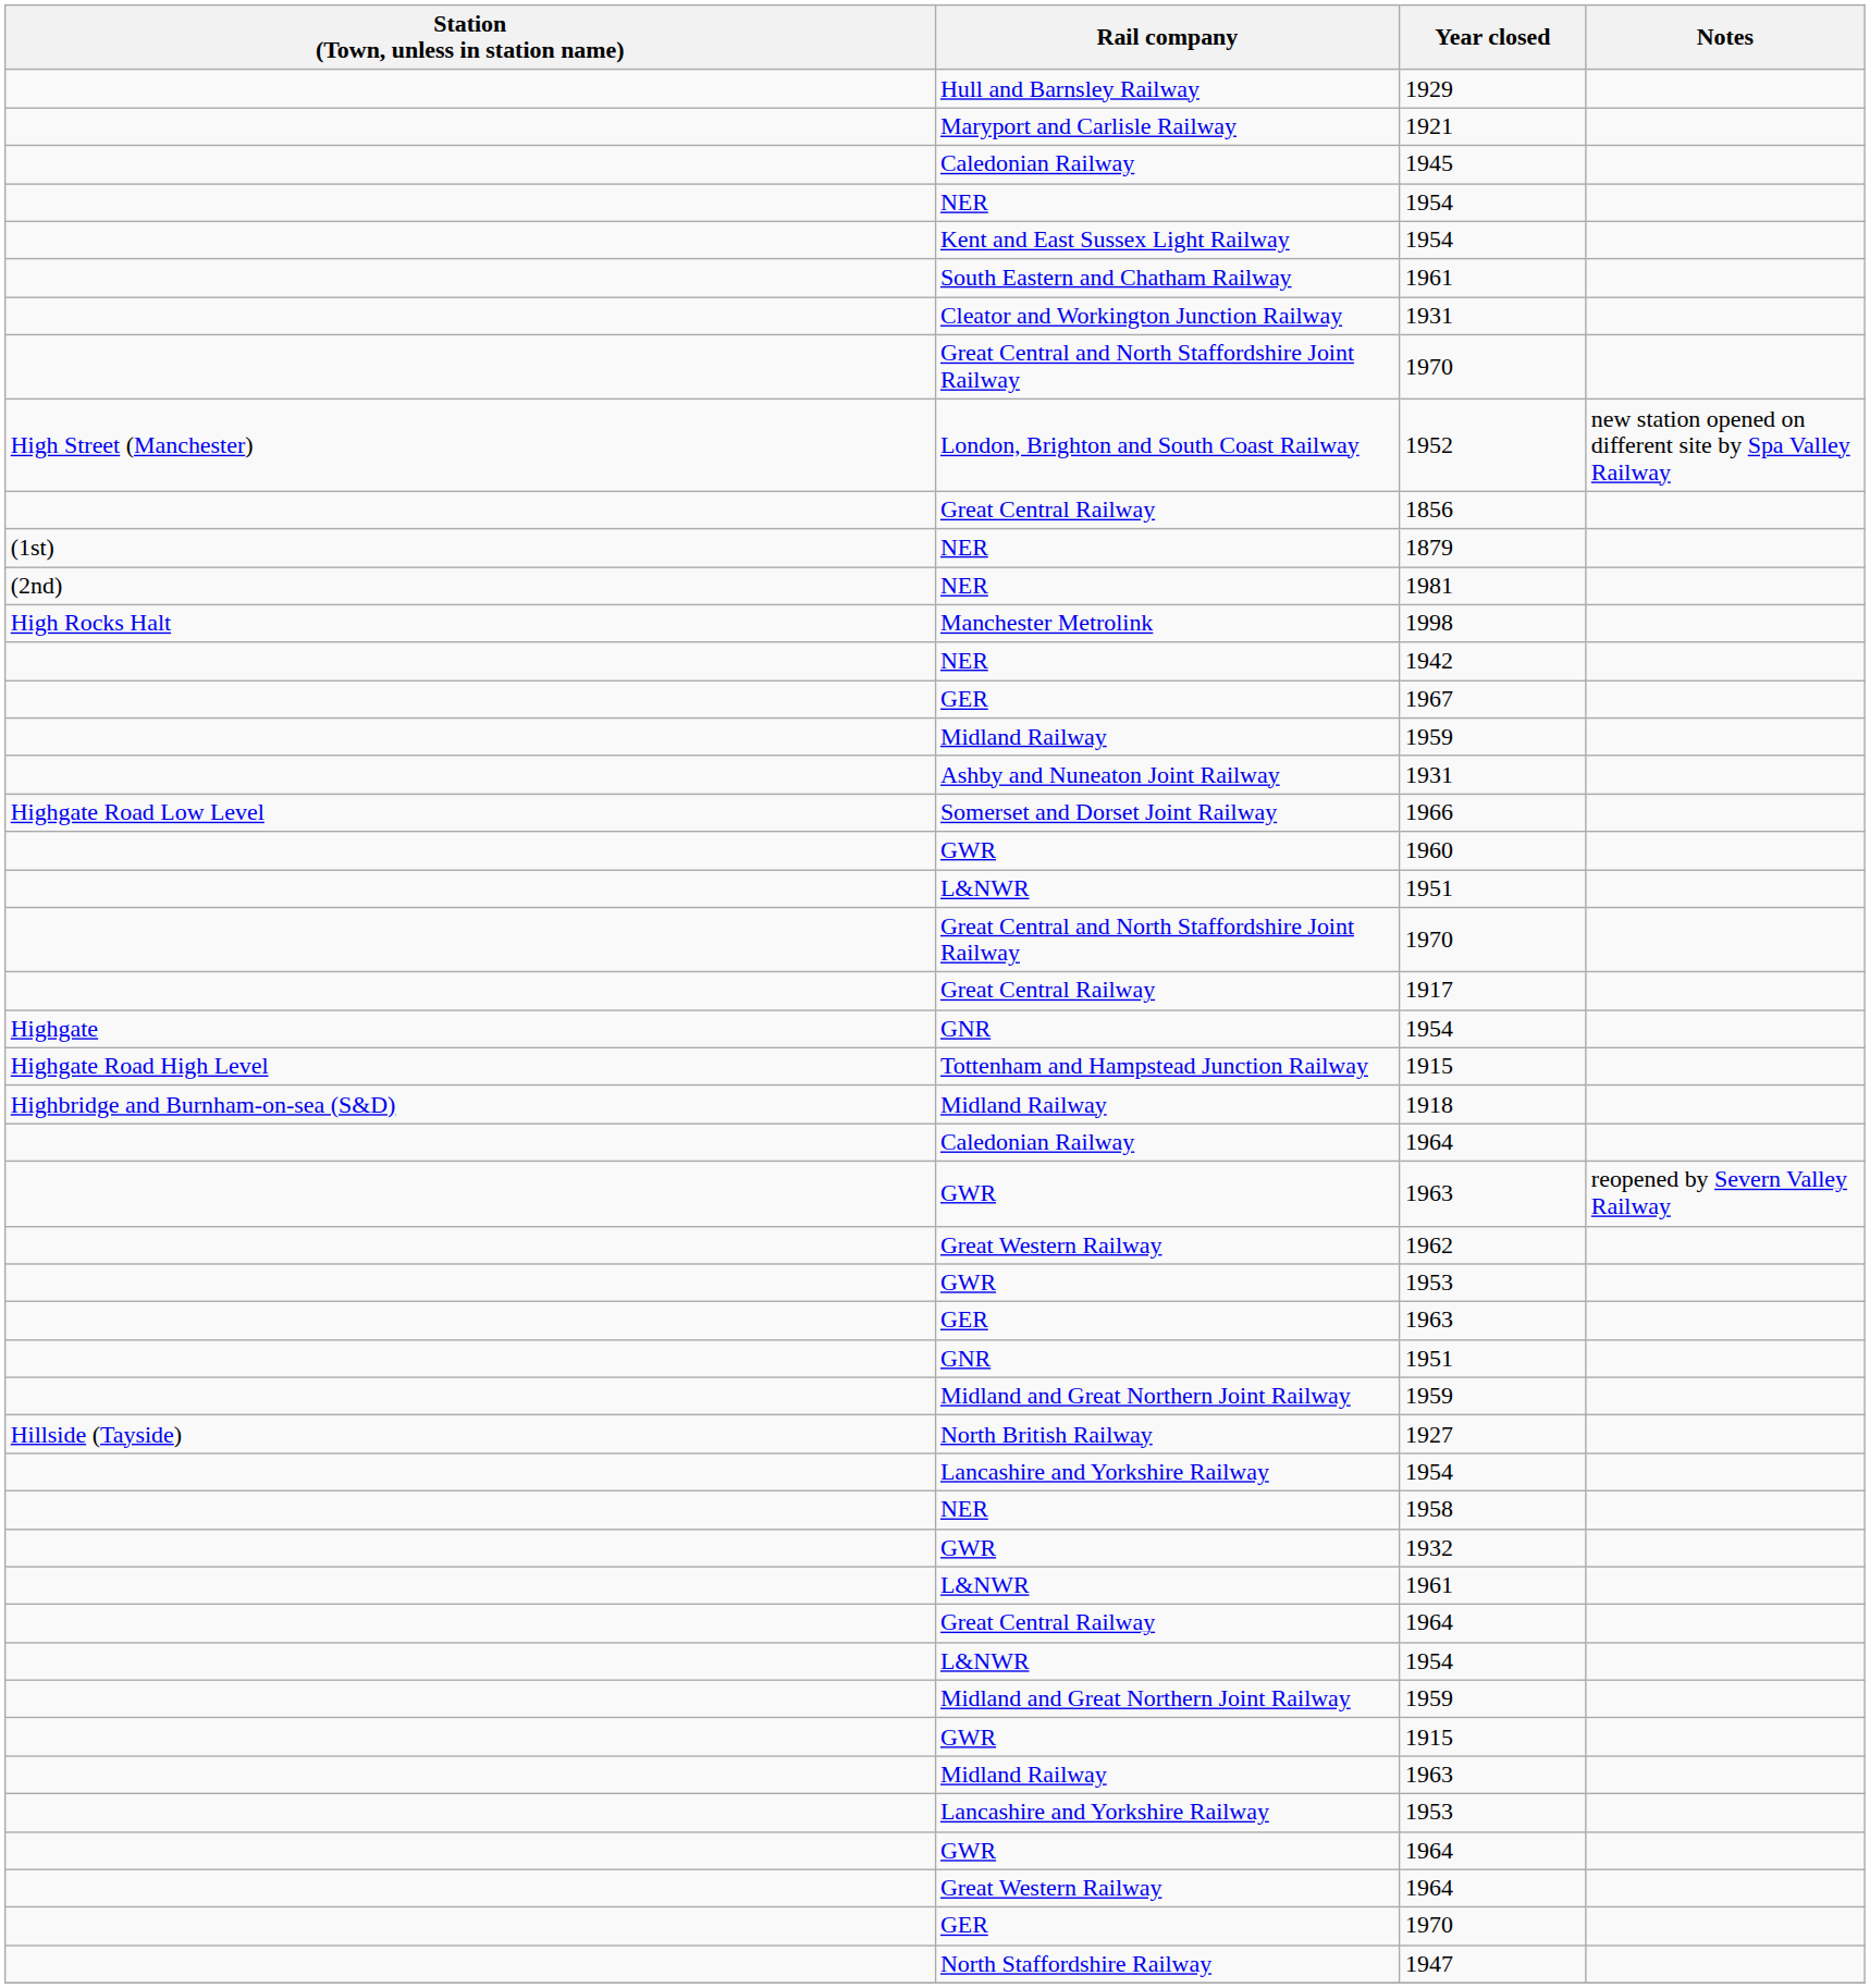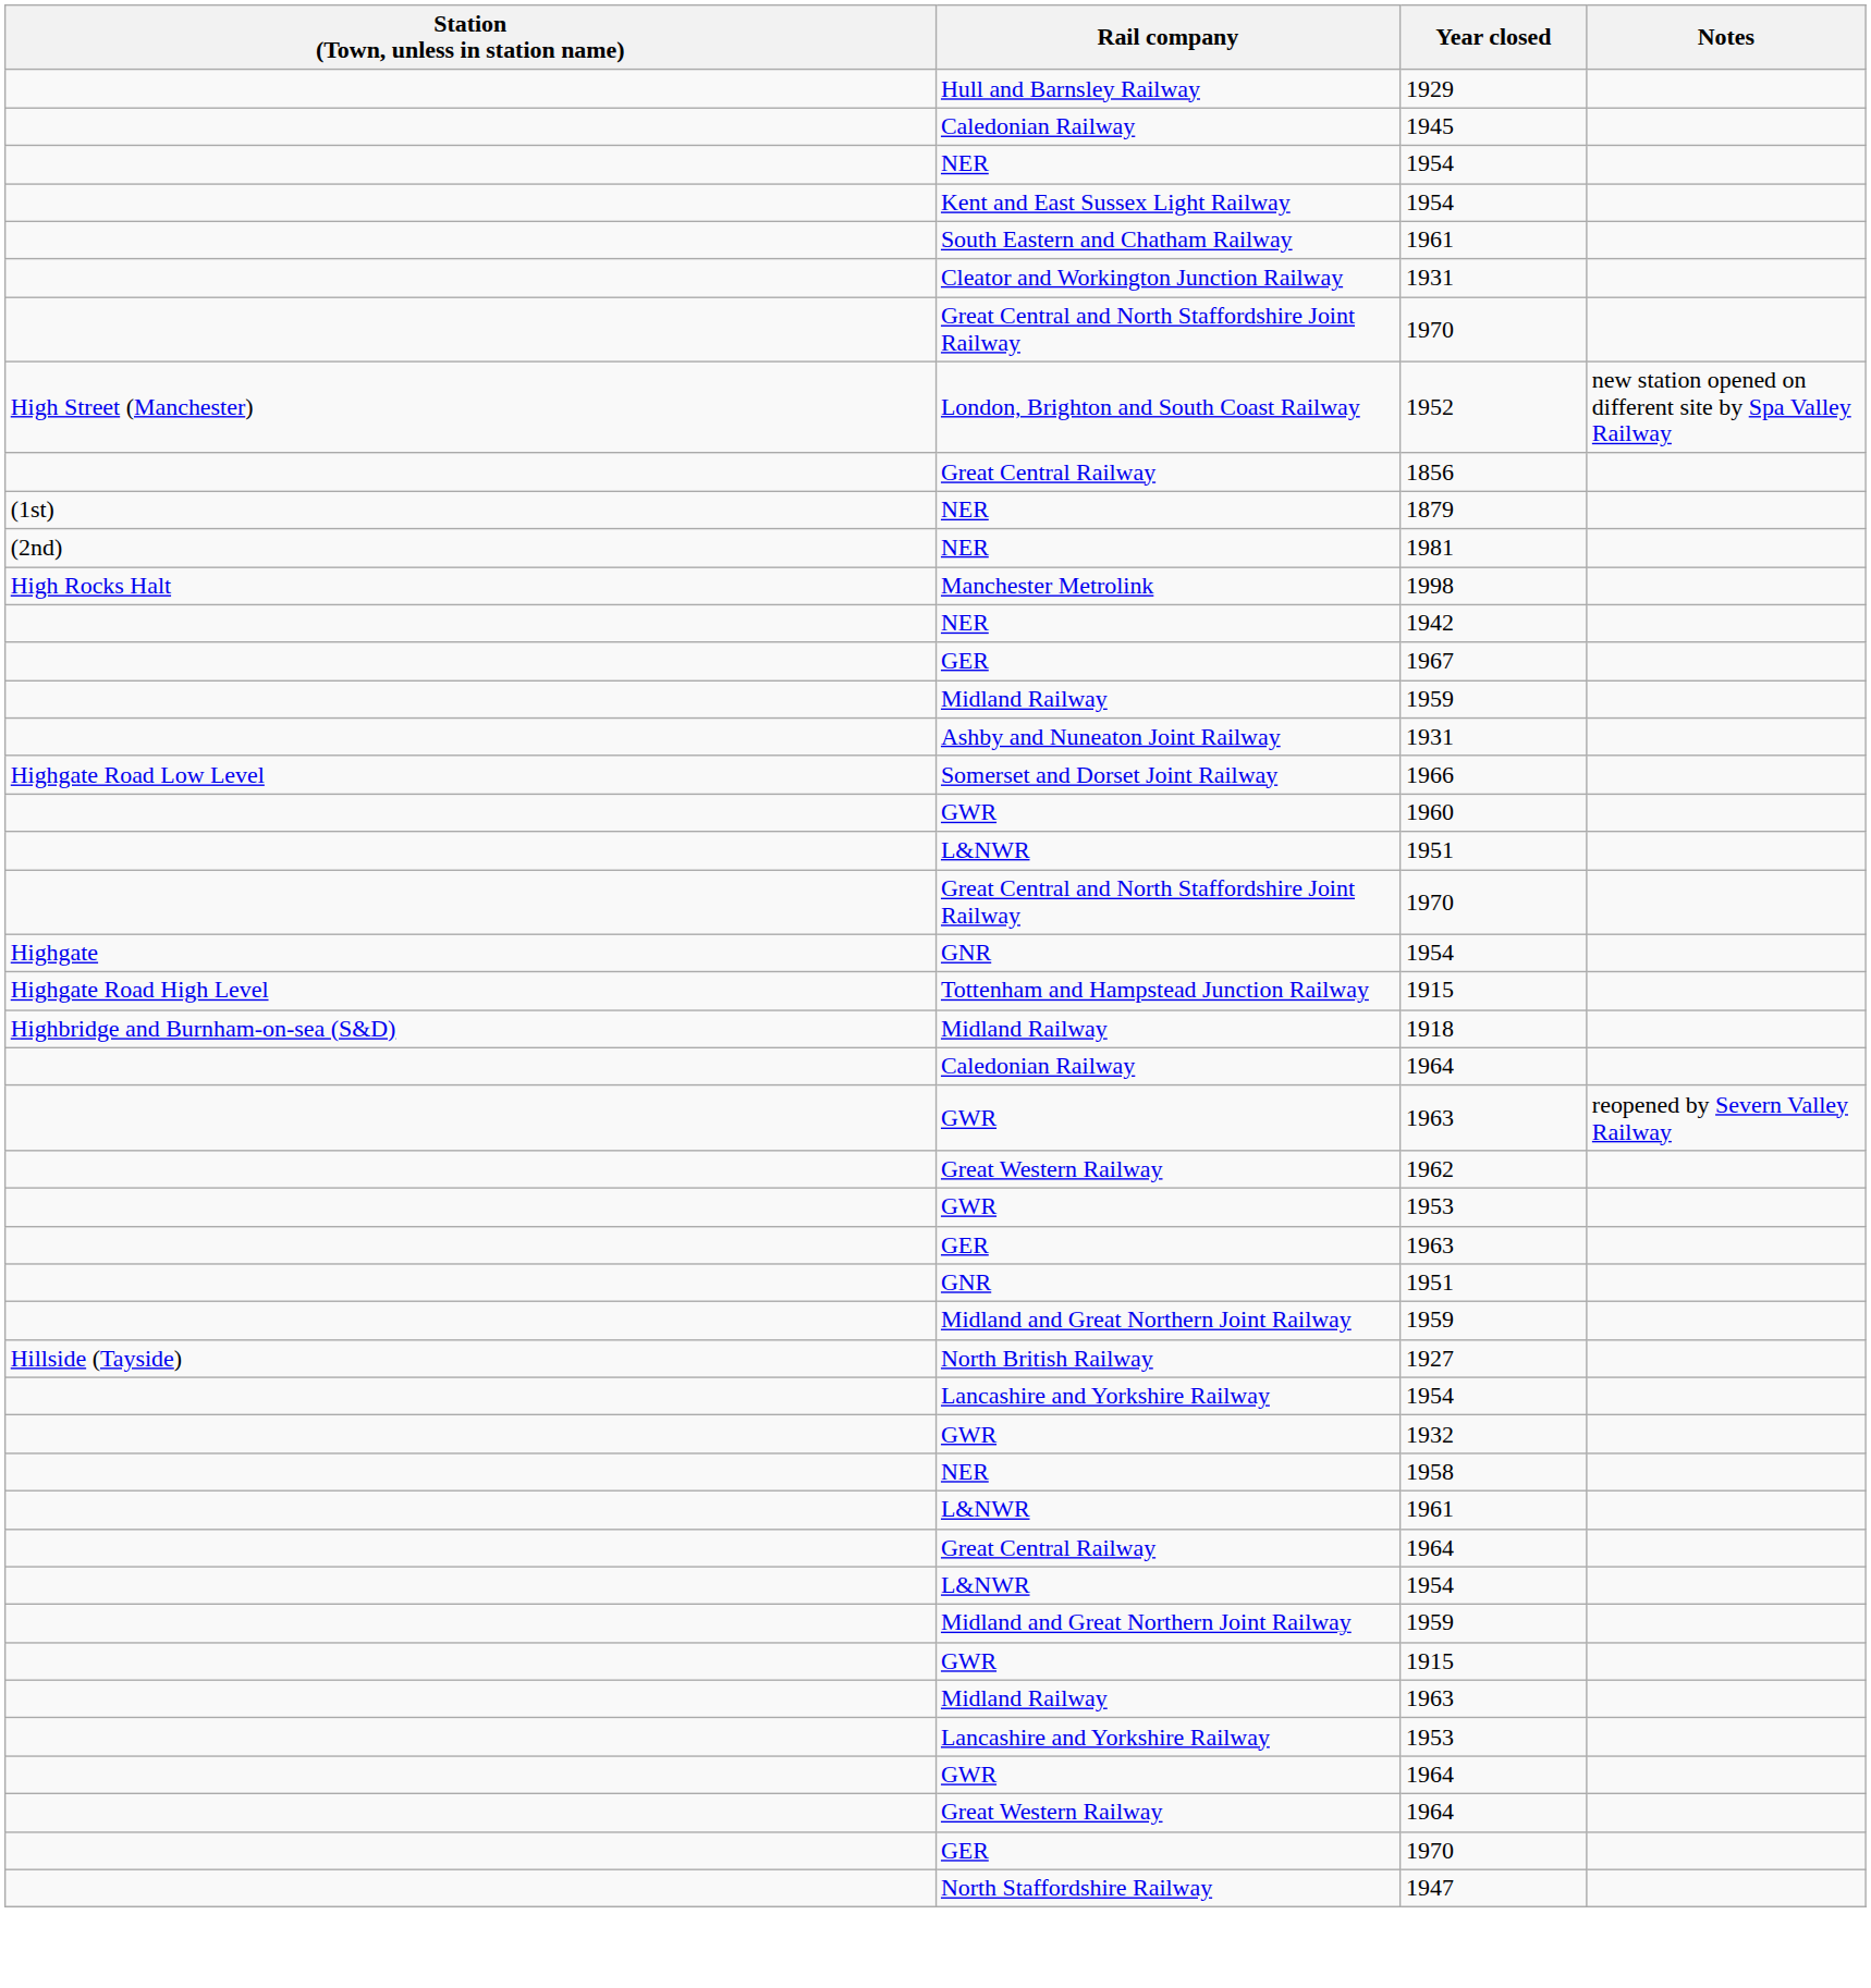- row: Maryport and Carlisle Railway | 1921
- row: Great Central Railway | 1917
rows swapped: 1932 <-> 1958
